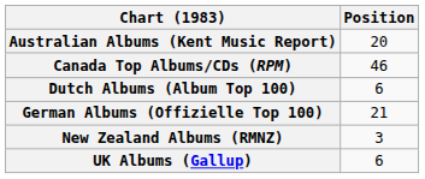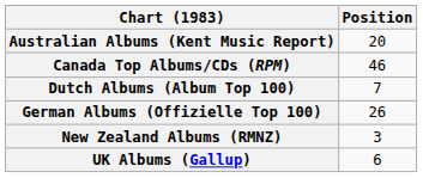Dutch Albums (Album Top 100) | Position: 6 -> 7
German Albums (Offizielle Top 100) | Position: 21 -> 26
